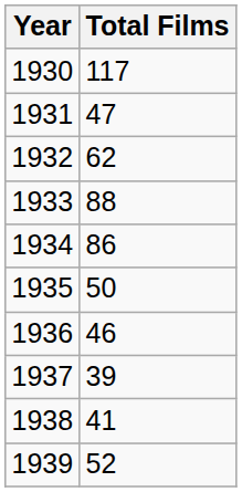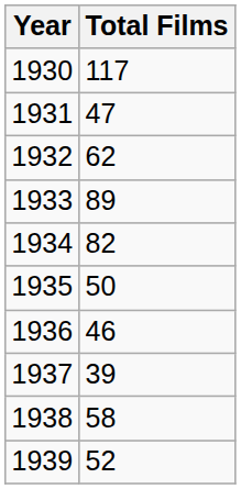1933 | Total Films: 88 -> 89
1934 | Total Films: 86 -> 82
1938 | Total Films: 41 -> 58
